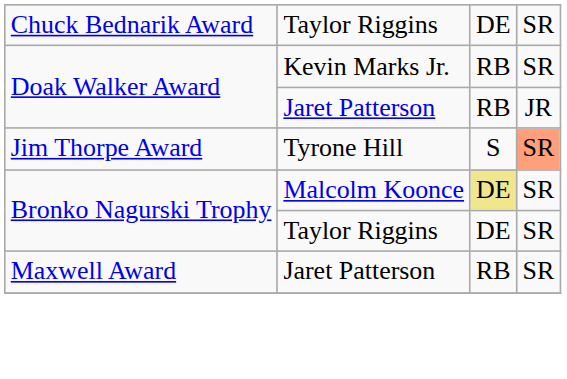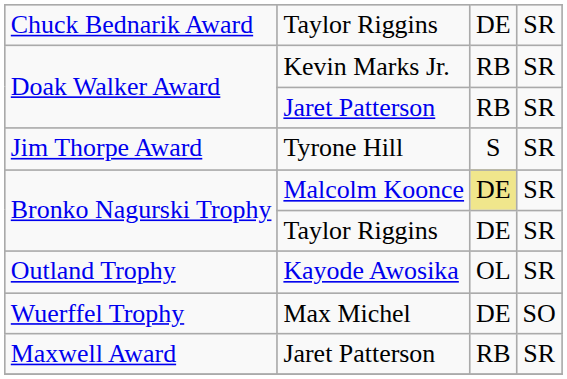Doak Walker Award / Jaret Patterson | column 4: JR -> SR
Tyrone Hill | column 4: lightsalmon background -> no background
+ row: Outland Trophy | Kayode Awosika | OL | SR
+ row: Wuerffel Trophy | Max Michel | DE | SO
